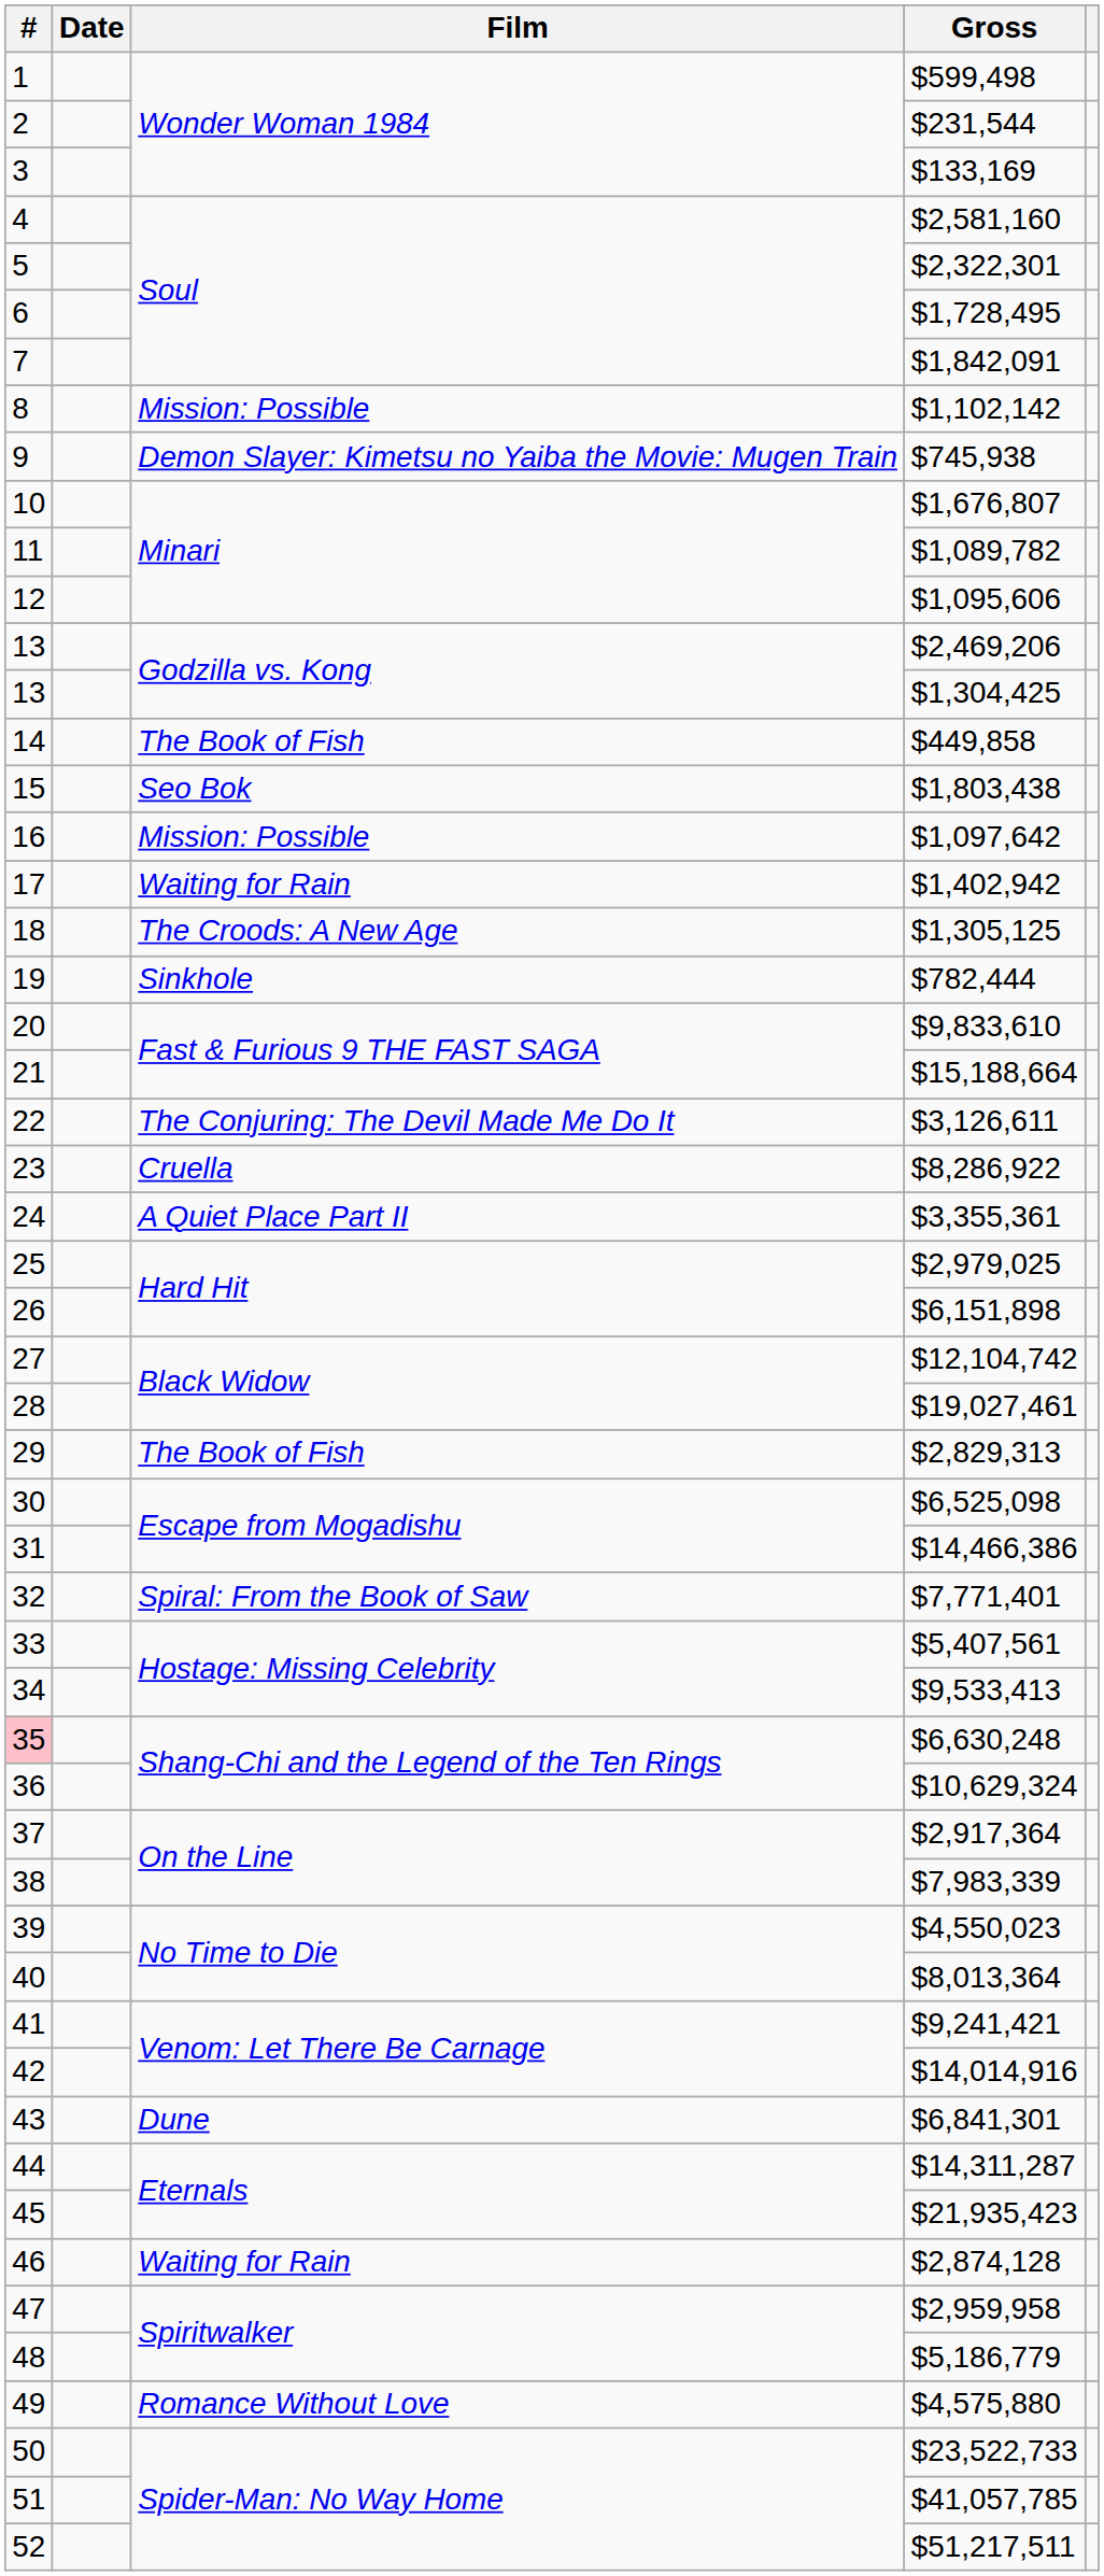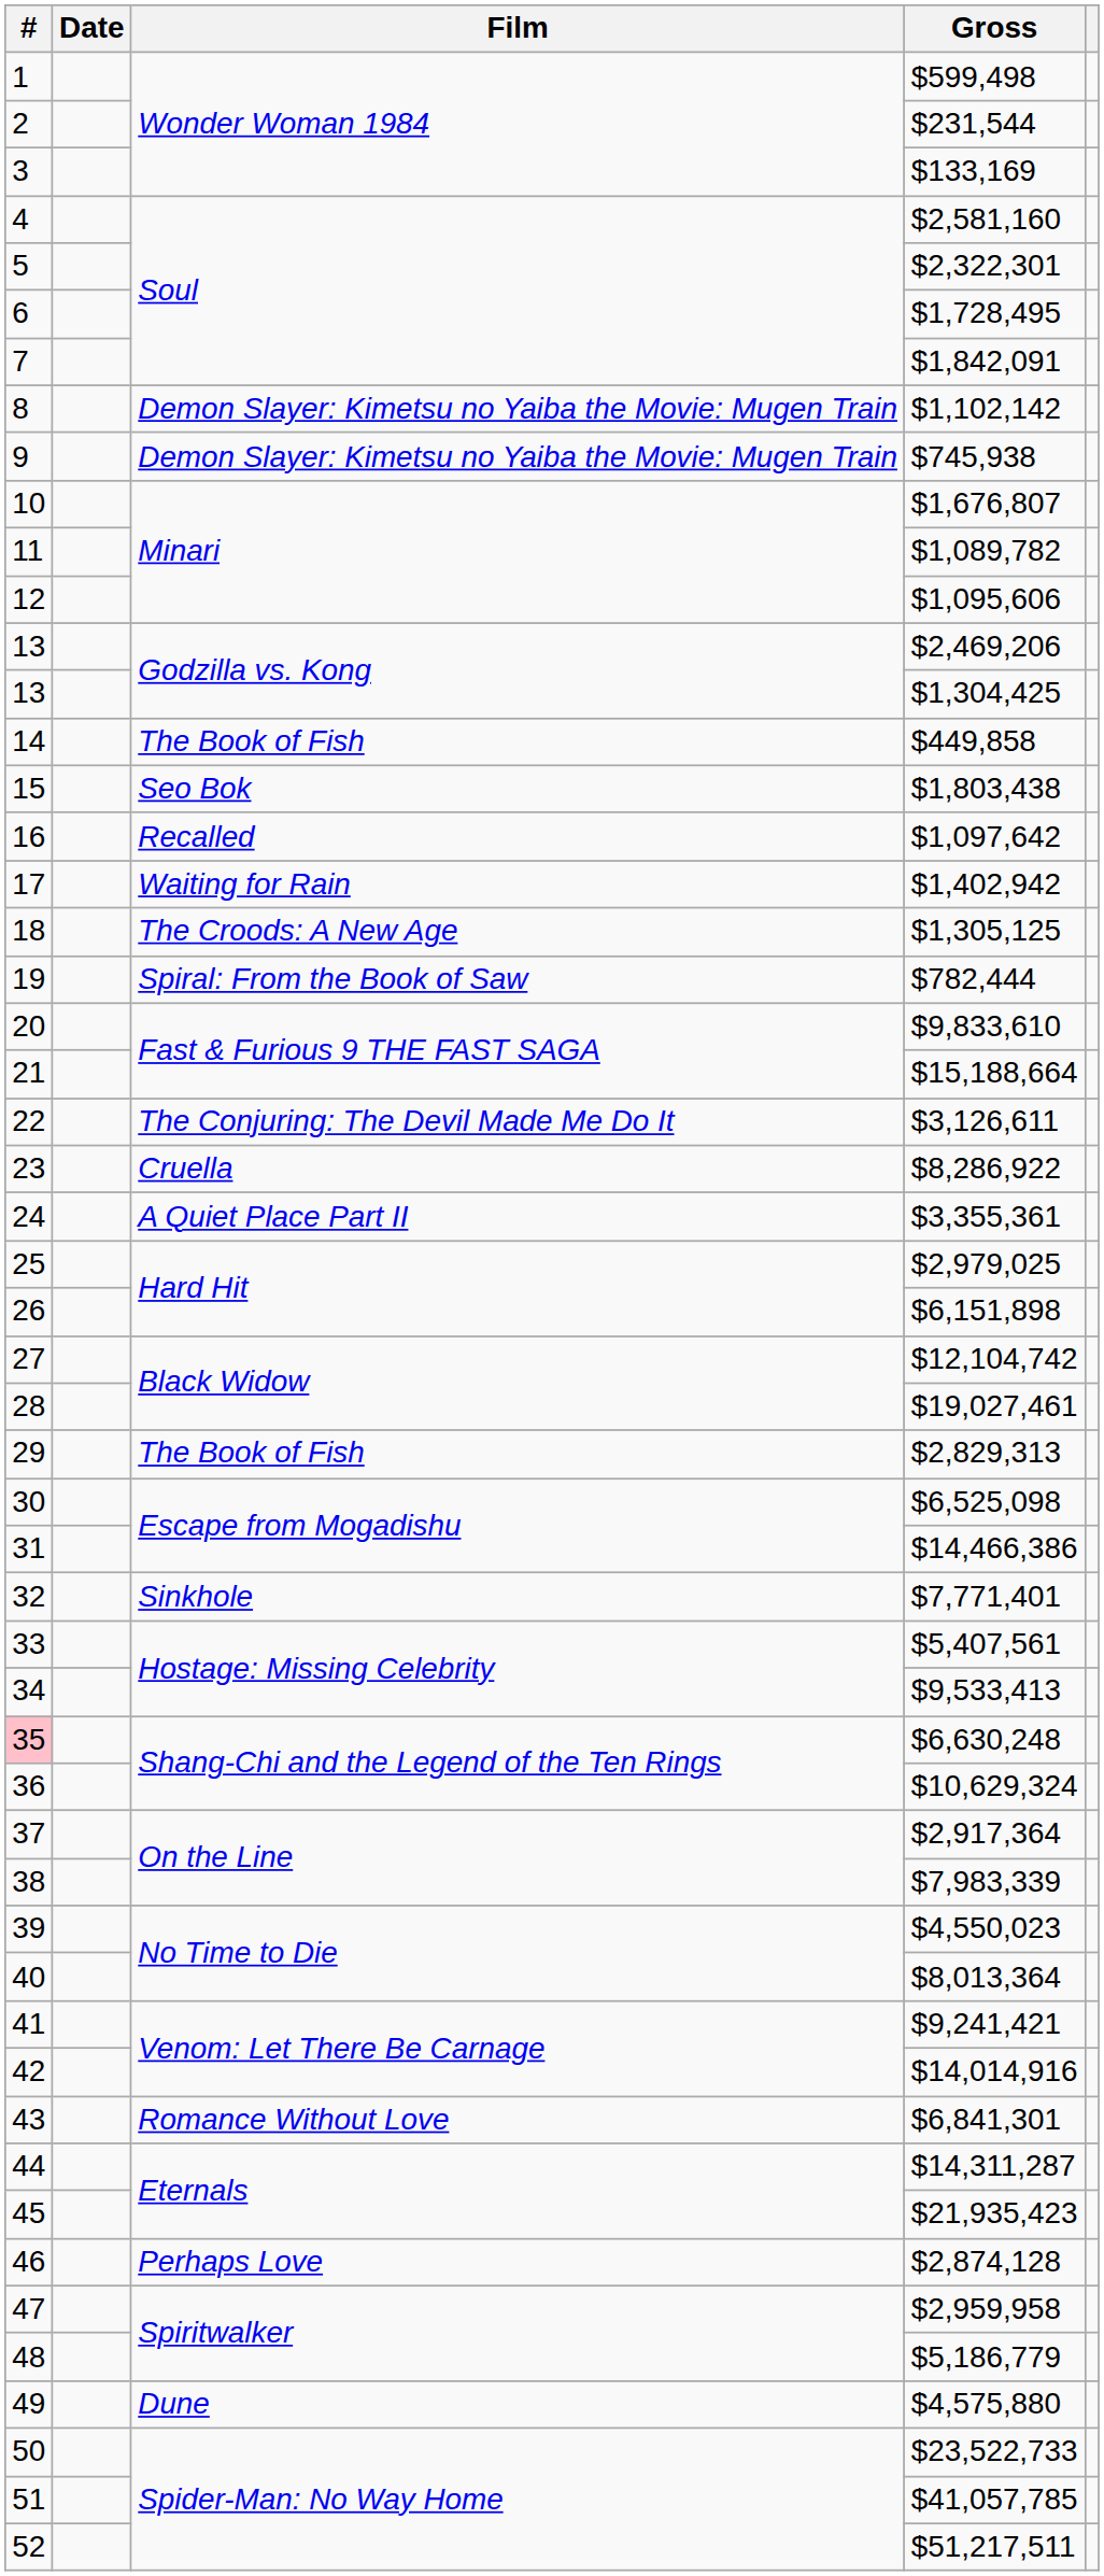$1,102,142 | Film: Mission: Possible -> Demon Slayer: Kimetsu no Yaiba the Movie: Mugen Train
$1,097,642 | Film: Mission: Possible -> Recalled
$782,444 | Film: Sinkhole -> Spiral: From the Book of Saw
$7,771,401 | Film: Spiral: From the Book of Saw -> Sinkhole
$6,841,301 | Film: Dune -> Romance Without Love
$2,874,128 | Film: Waiting for Rain -> Perhaps Love
$4,575,880 | Film: Romance Without Love -> Dune
